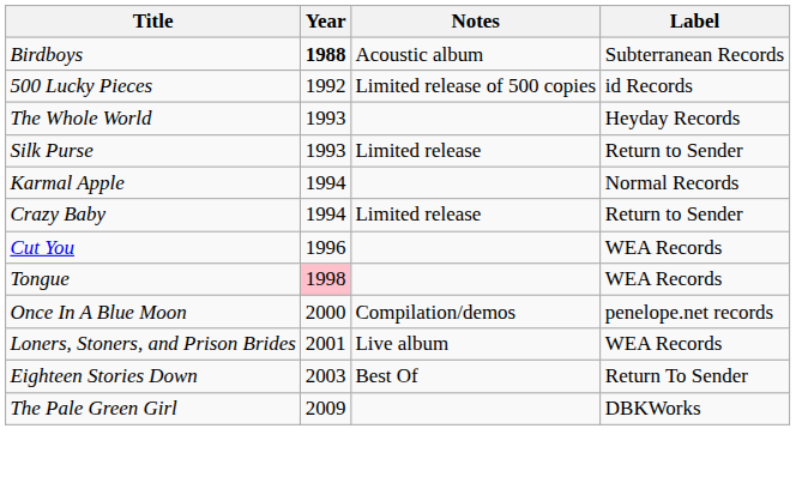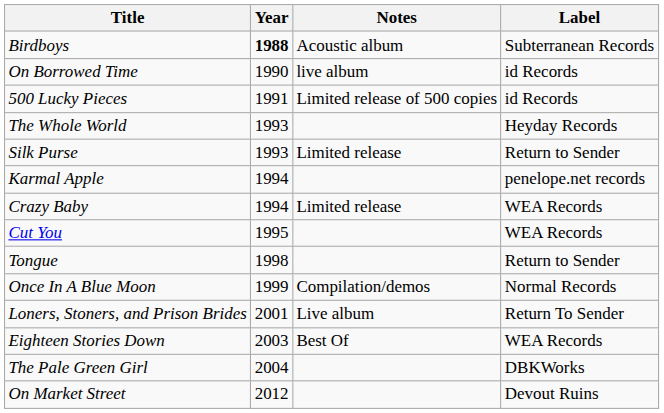+ row: On Borrowed Time | 1990 | live album | id Records
500 Lucky Pieces | Year: 1992 -> 1991
Karmal Apple | Label: Normal Records -> penelope.net records
Crazy Baby | Label: Return to Sender -> WEA Records
Cut You | Year: 1996 -> 1995
Tongue | Year: pink background -> no background
Tongue | Label: WEA Records -> Return to Sender
Once In A Blue Moon | Year: 2000 -> 1999
Once In A Blue Moon | Label: penelope.net records -> Normal Records
Loners, Stoners, and Prison Brides | Label: WEA Records -> Return To Sender
Eighteen Stories Down | Label: Return To Sender -> WEA Records
The Pale Green Girl | Year: 2009 -> 2004
+ row: On Market Street | 2012 | Devout Ruins
